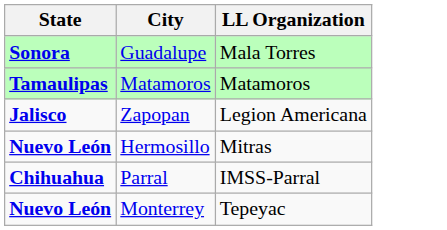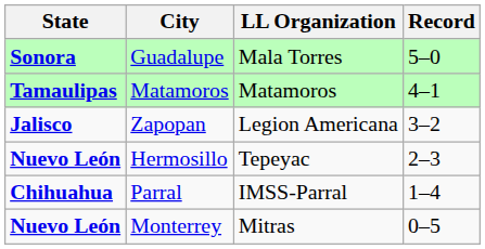+ column: Record | 5–0 | 4–1 | 3–2 | 2–3 | 1–4 | 0–5
Hermosillo | LL Organization: Mitras -> Tepeyac
Monterrey | LL Organization: Tepeyac -> Mitras
